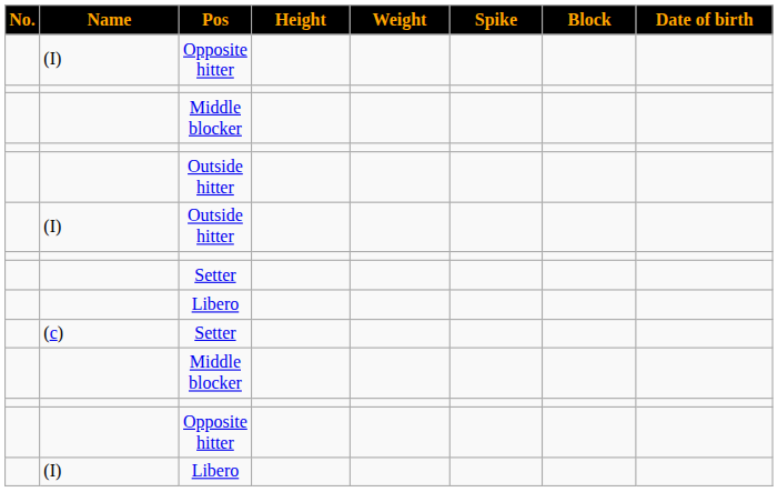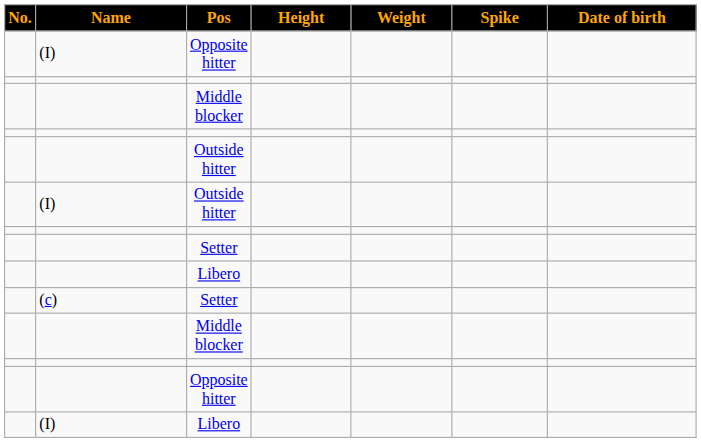- column: Block
